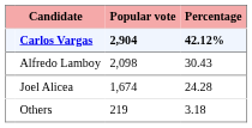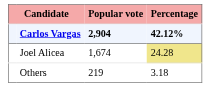- row: Alfredo Lamboy | 2,098 | 30.43
Joel Alicea | Percentage: no background -> khaki background
